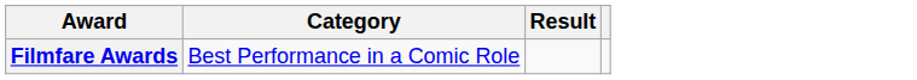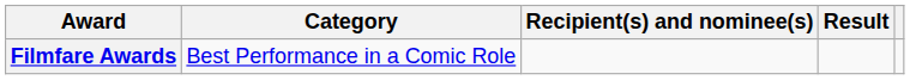+ column: Recipient(s) and nominee(s)
